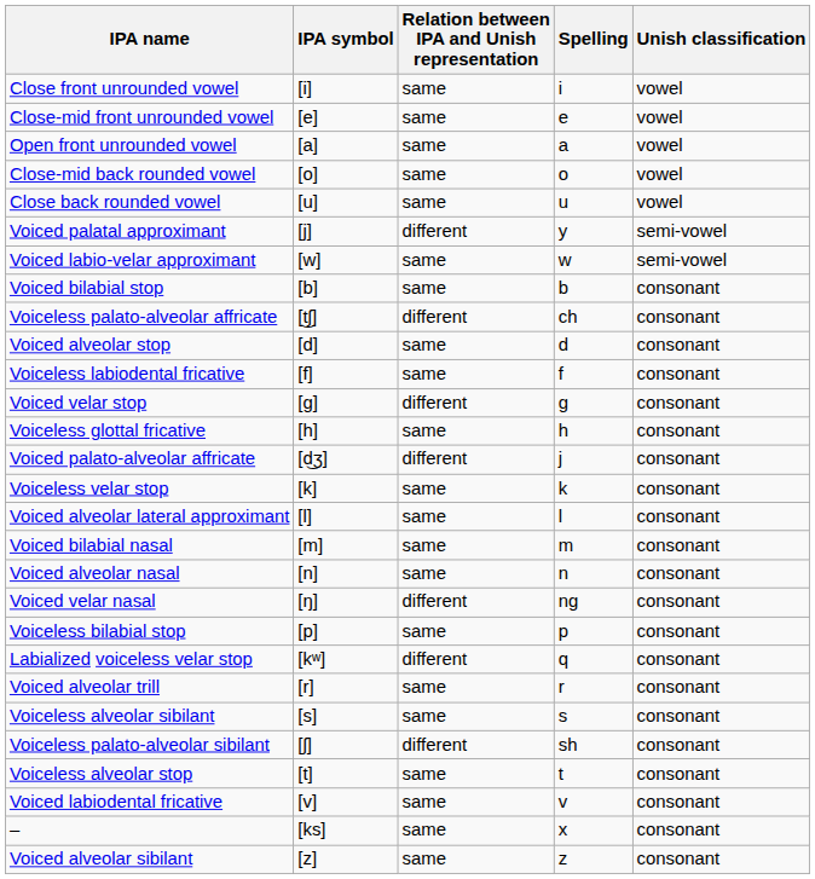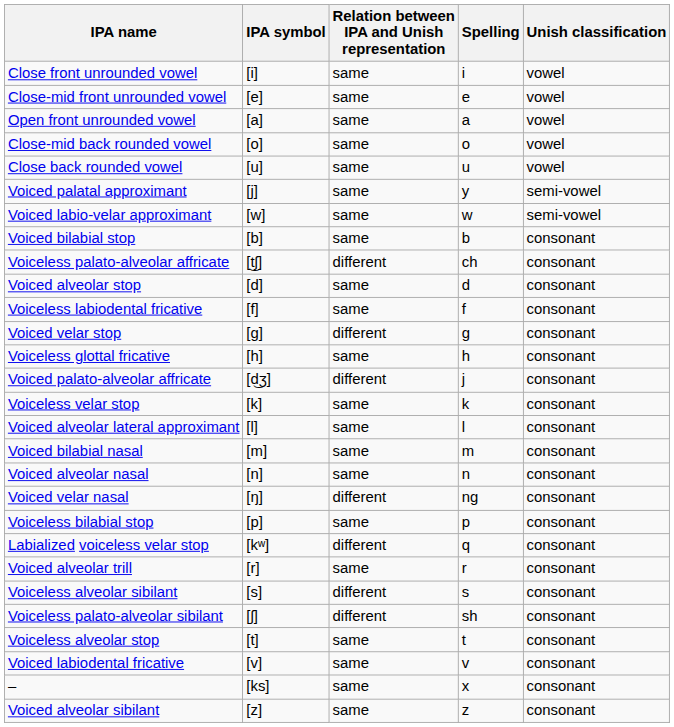Voiced palatal approximant | Relation between IPA and Unish representation: different -> same
Voiceless alveolar sibilant | Relation between IPA and Unish representation: same -> different
